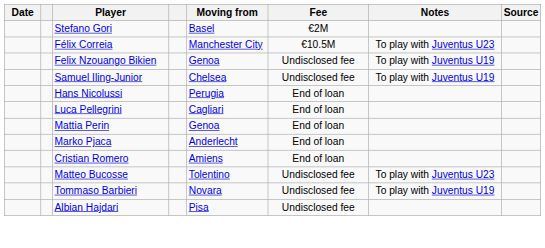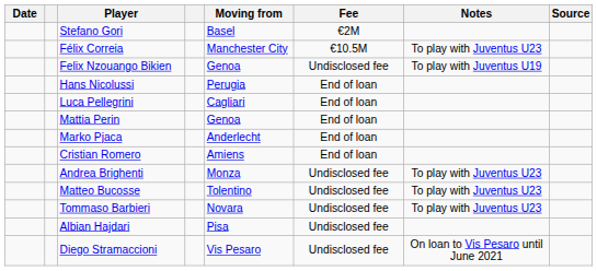- row: Samuel Iling-Junior | Chelsea | Undisclosed fee | To play with Juventus U19
+ row: Andrea Brighenti | Monza | Undisclosed fee | To play with Juventus U23
Tommaso Barbieri | Notes: To play with Juventus U19 -> To play with Juventus U23
+ row: Diego Stramaccioni | Vis Pesaro | Undisclosed fee | On loan to Vis Pesaro until June 2021
